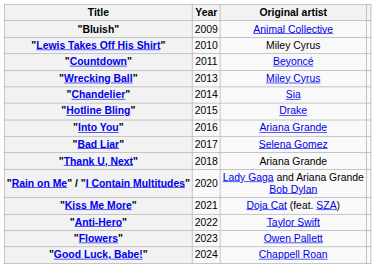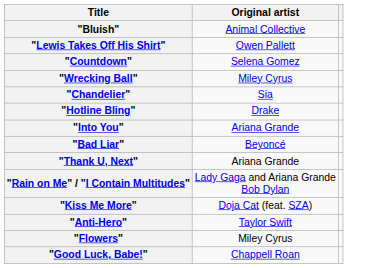- column: Year | 2009 | 2010 | 2011 | 2013 | 2014 | 2015 | 2016 | 2017 | 2018 | 2020 | 2021 | 2022 | 2023 | 2024
"Lewis Takes Off His Shirt" | Original artist: Miley Cyrus -> Owen Pallett
"Countdown" | Original artist: Beyoncé -> Selena Gomez
"Bad Liar" | Original artist: Selena Gomez -> Beyoncé
"Flowers" | Original artist: Owen Pallett -> Miley Cyrus
